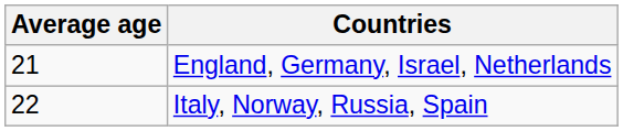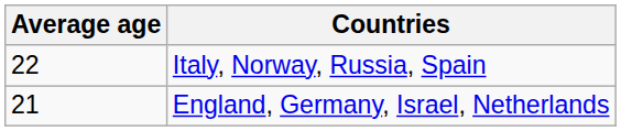rows swapped: England, Germany, Israel, Netherlands <-> Italy, Norway, Russia, Spain
